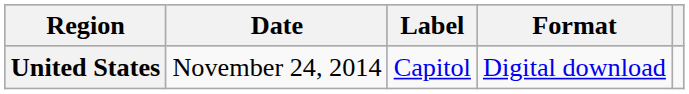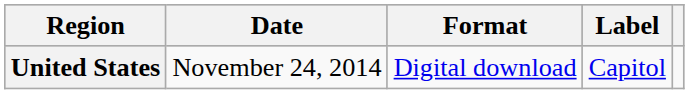columns swapped: Format <-> Label
